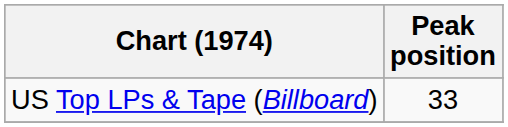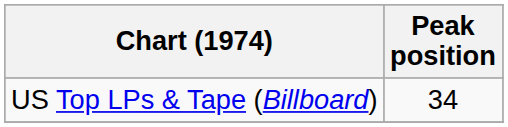US Top LPs & Tape (Billboard) | Peak position: 33 -> 34
